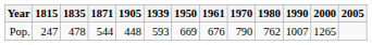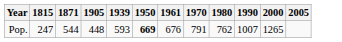- column: 1835 | 478
Pop. | 1950: normal -> bold
Pop. | 1970: 790 -> 791
